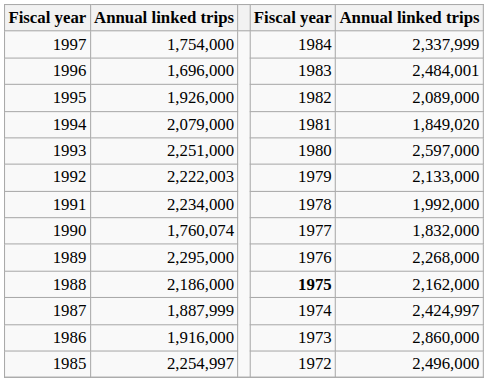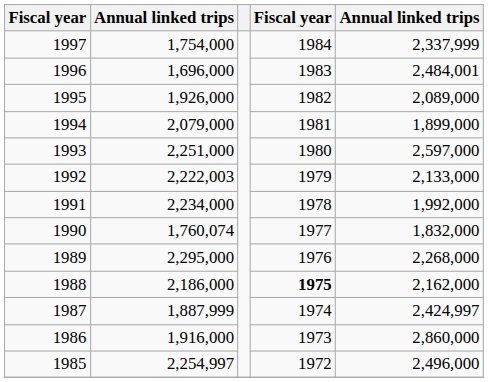1994 | column 5: 1,849,020 -> 1,899,000
